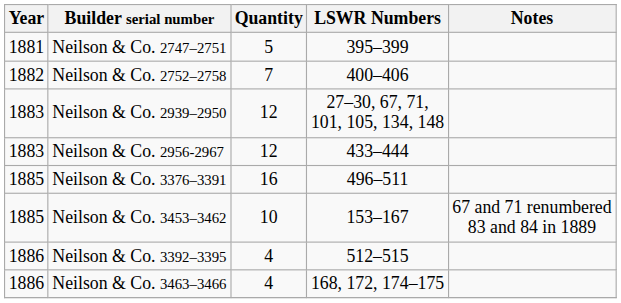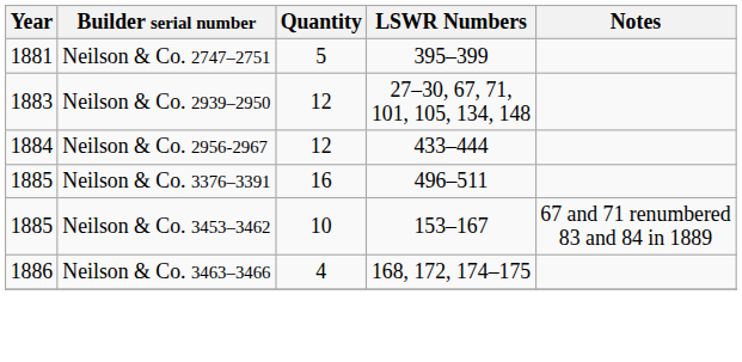- row: 1882 | Neilson & Co. 2752–2758 | 7 | 400–406
Neilson & Co. 2956-2967 | Year: 1883 -> 1884
- row: 1886 | Neilson & Co. 3392–3395 | 4 | 512–515
